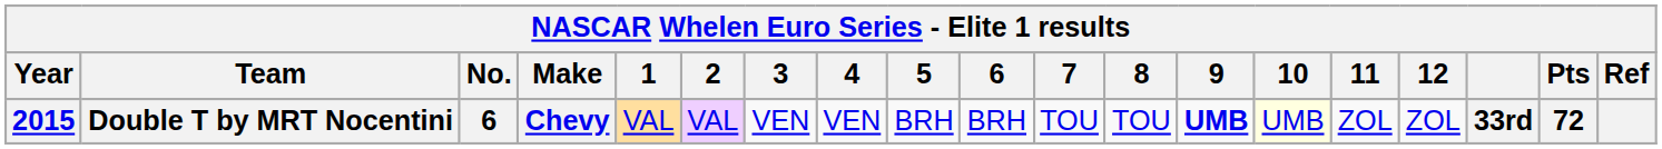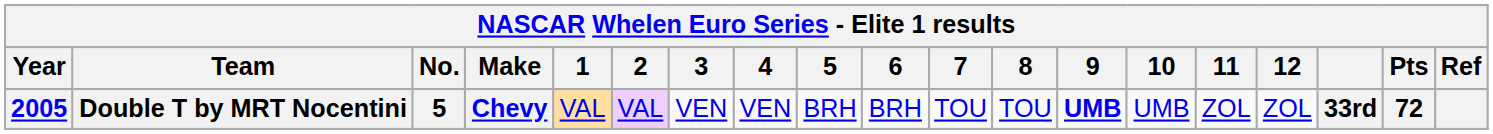Double T by MRT Nocentini | Year: 2015 -> 2005
Double T by MRT Nocentini | No.: 6 -> 5
Double T by MRT Nocentini | 10: lightyellow background -> no background
